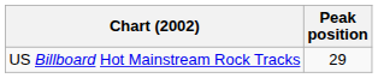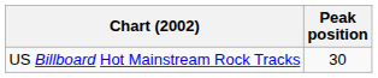US Billboard Hot Mainstream Rock Tracks | Peak position: 29 -> 30
